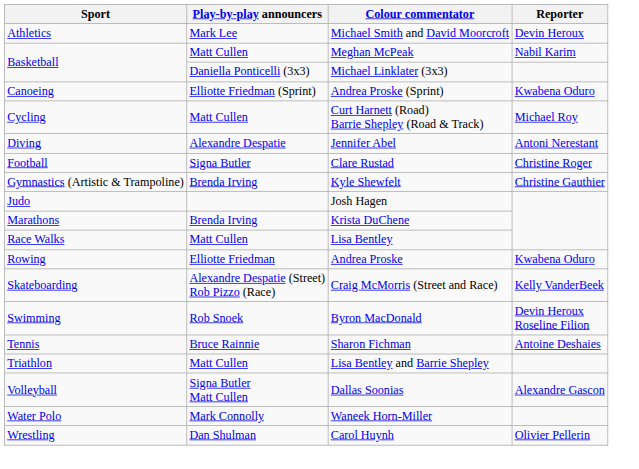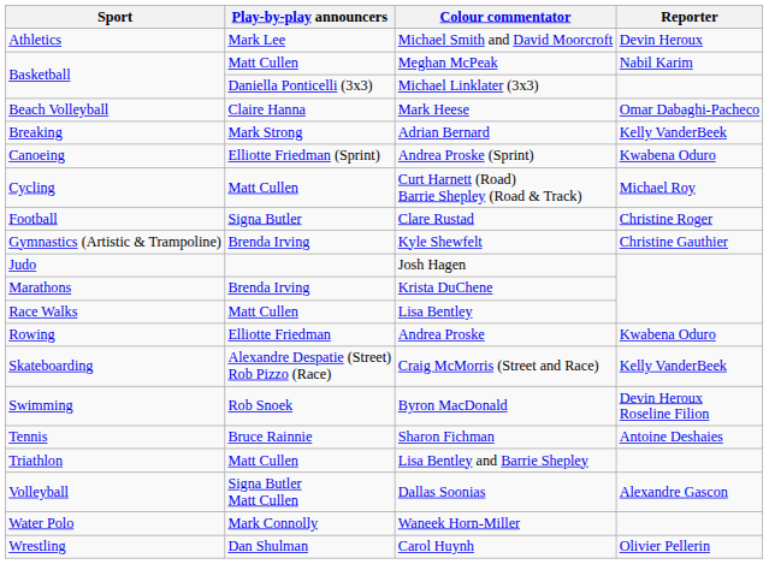+ row: Beach Volleyball | Claire Hanna | Mark Heese | Omar Dabaghi-Pacheco
+ row: Breaking | Mark Strong | Adrian Bernard | Kelly VanderBeek
- row: Diving | Alexandre Despatie | Jennifer Abel | Antoni Nerestant
